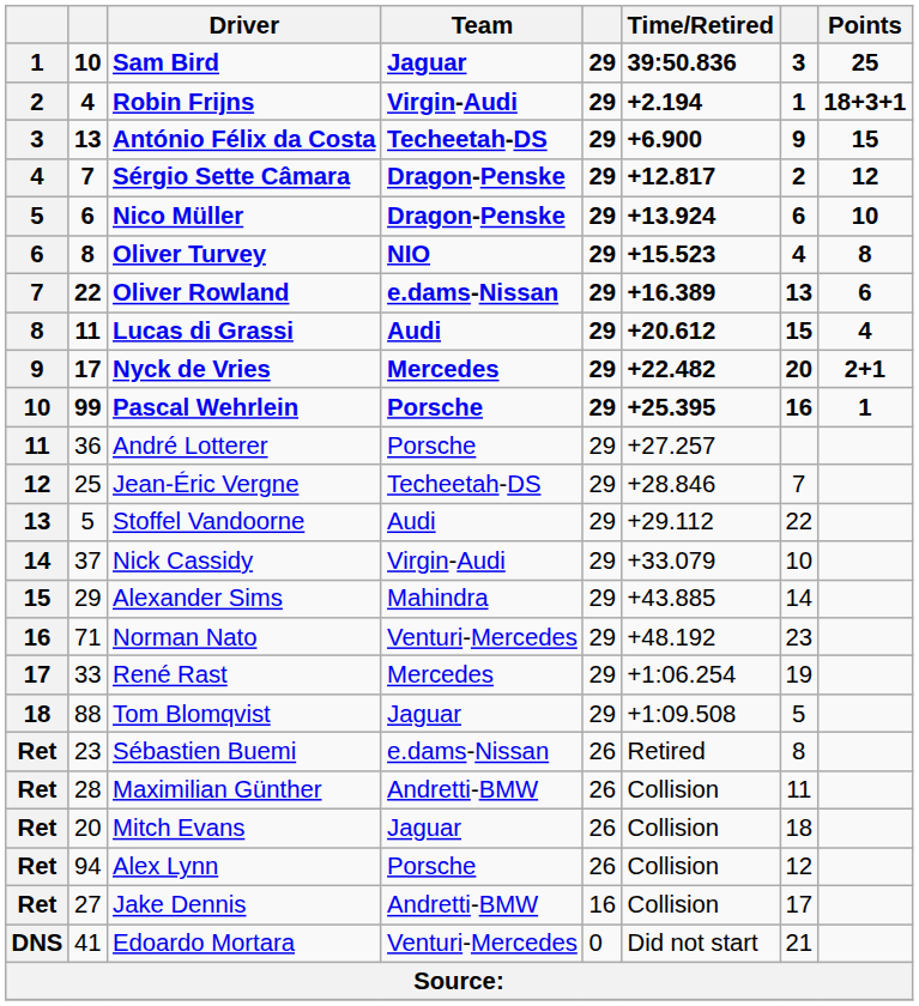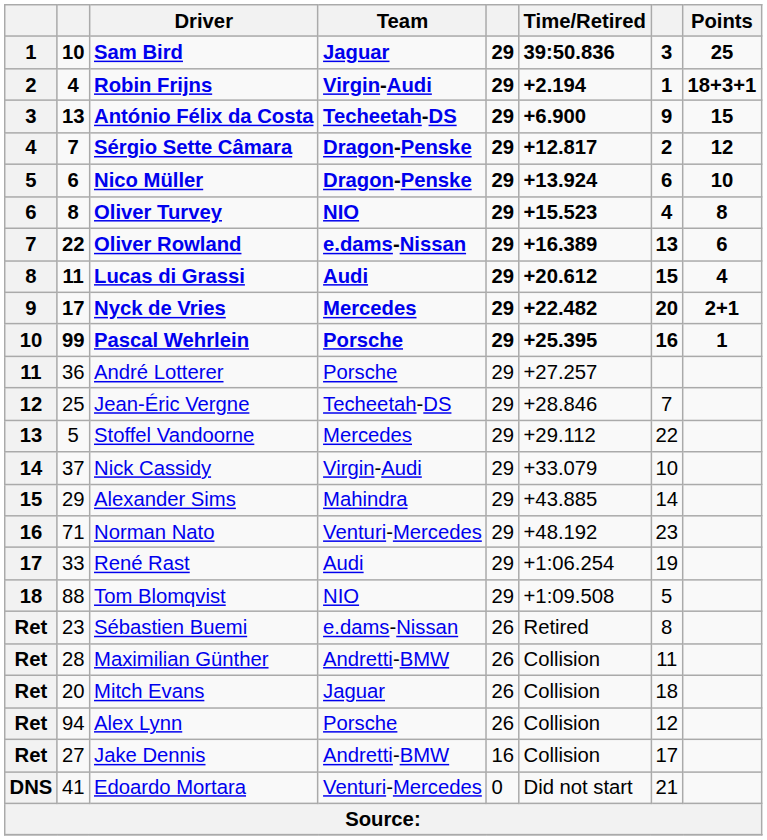Stoffel Vandoorne | Team: Audi -> Mercedes
René Rast | Team: Mercedes -> Audi
Tom Blomqvist | Team: Jaguar -> NIO
